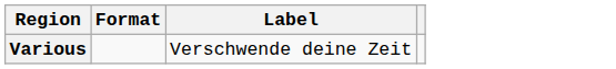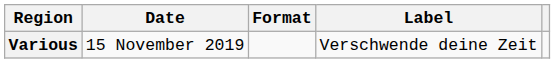+ column: Date | 15 November 2019
